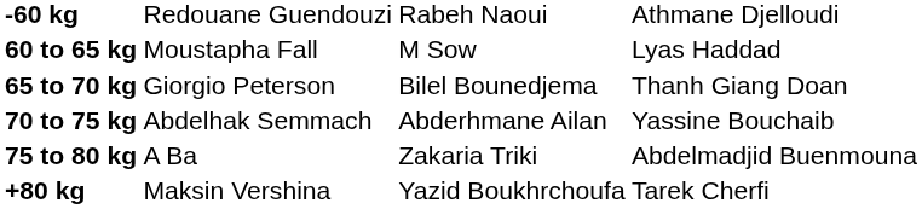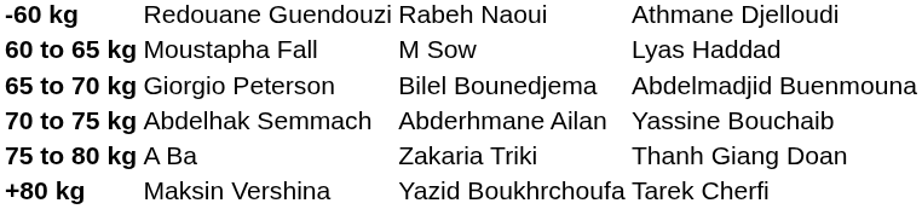65 to 70 kg | column 4: Thanh Giang Doan -> Abdelmadjid Buenmouna
75 to 80 kg | column 4: Abdelmadjid Buenmouna -> Thanh Giang Doan
